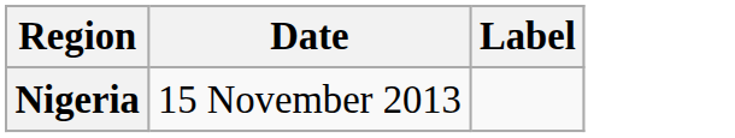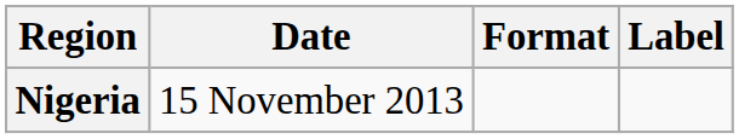+ column: Format
